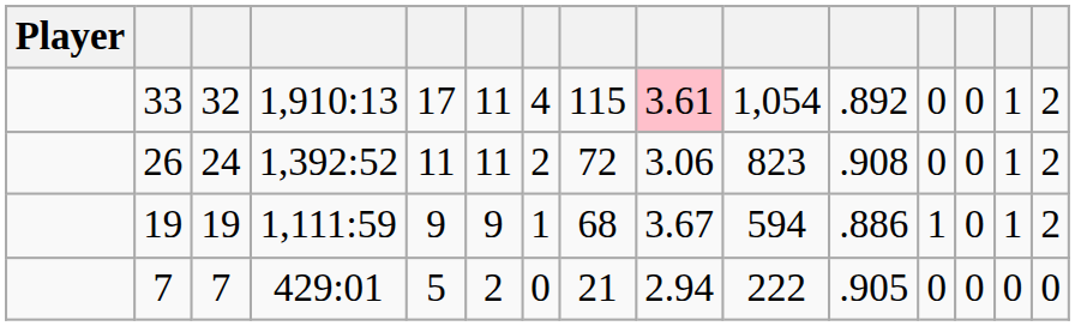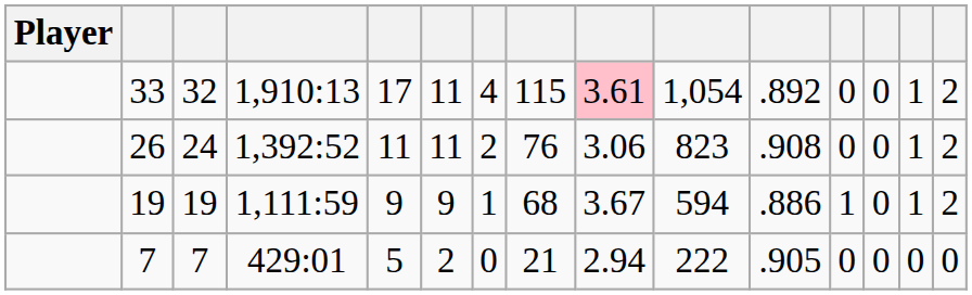26 | column 8: 72 -> 76
